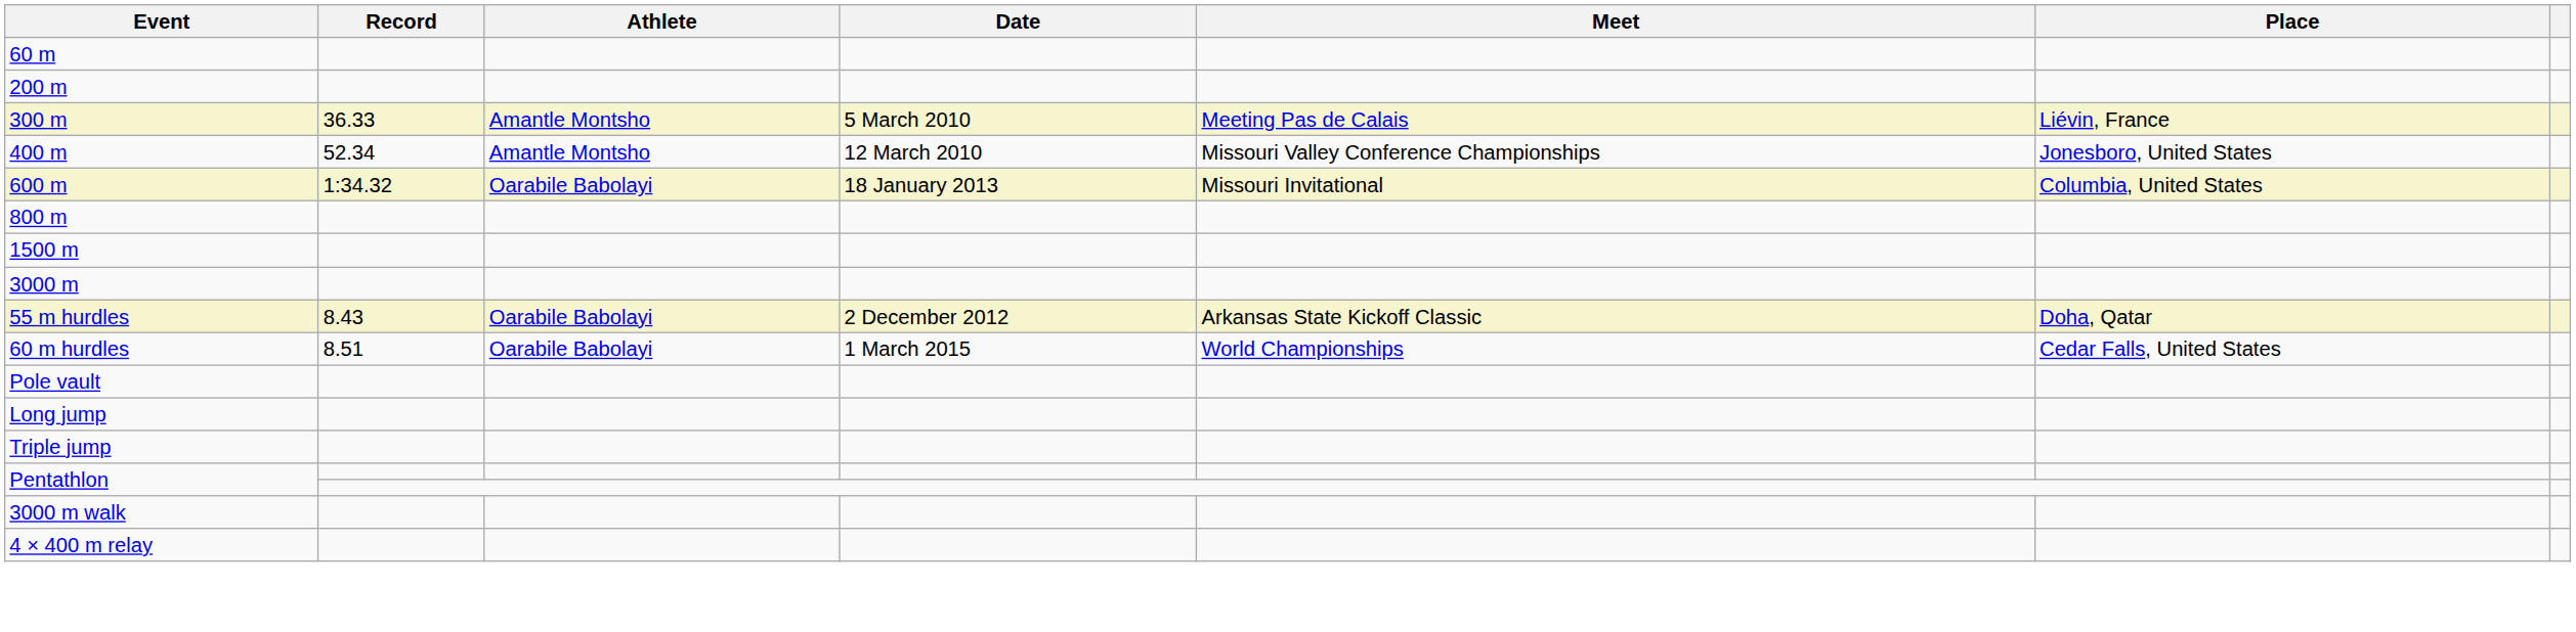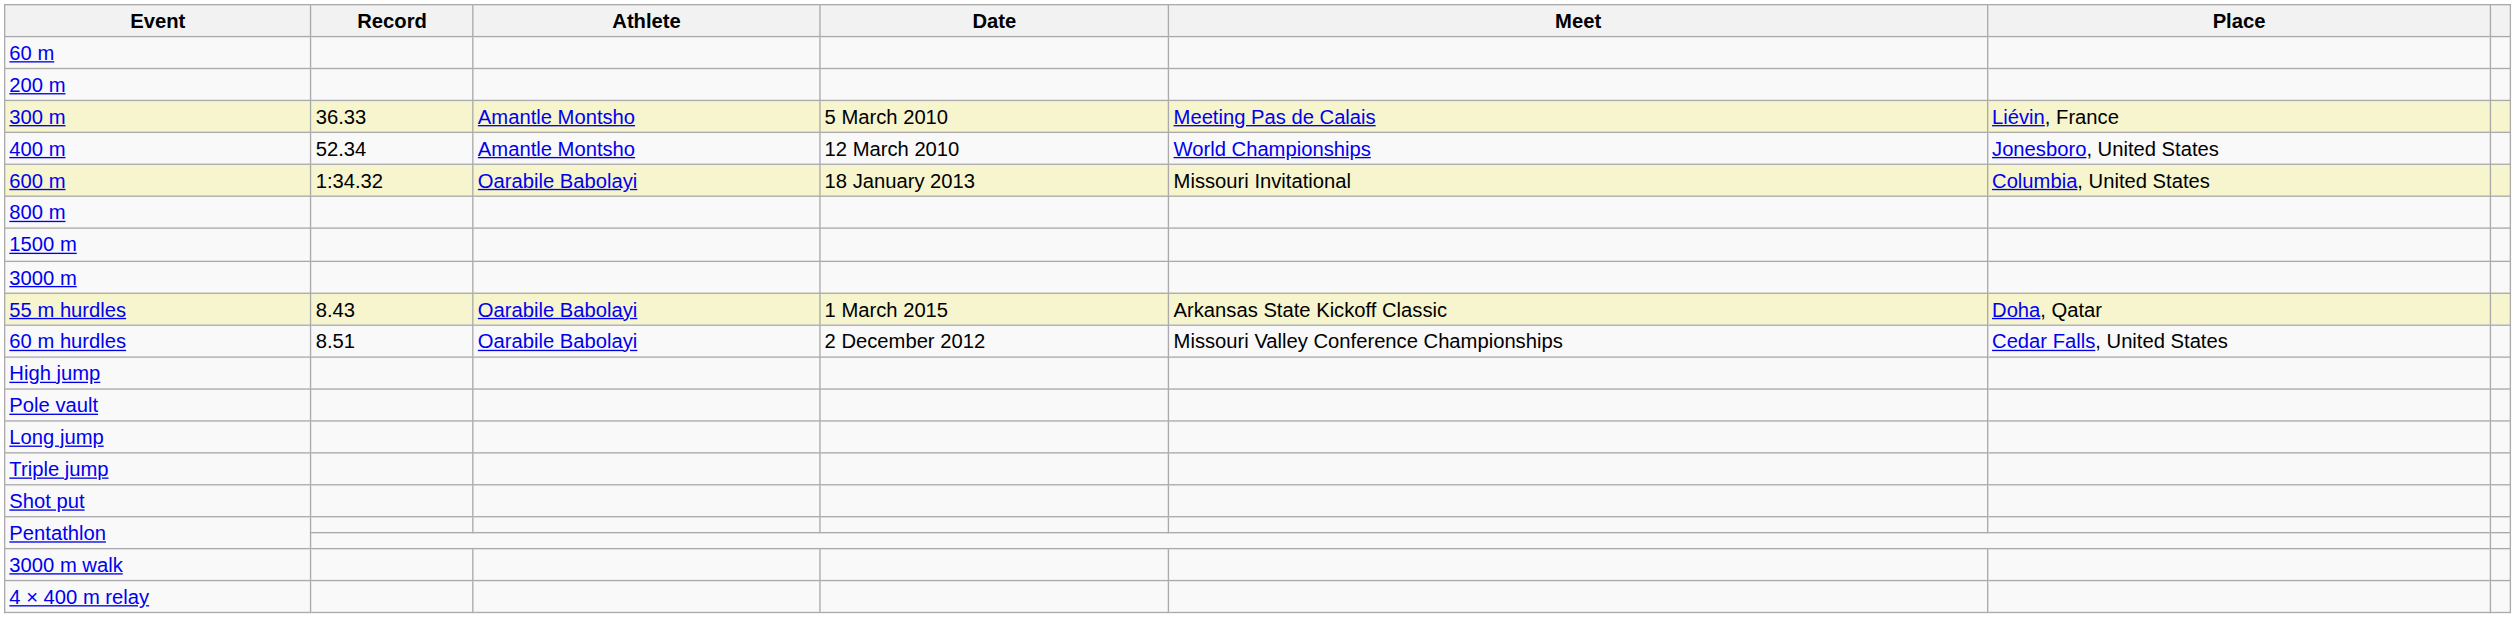400 m | Meet: Missouri Valley Conference Championships -> World Championships
55 m hurdles | Date: 2 December 2012 -> 1 March 2015
60 m hurdles | Date: 1 March 2015 -> 2 December 2012
60 m hurdles | Meet: World Championships -> Missouri Valley Conference Championships
+ row: High jump
+ row: Shot put
